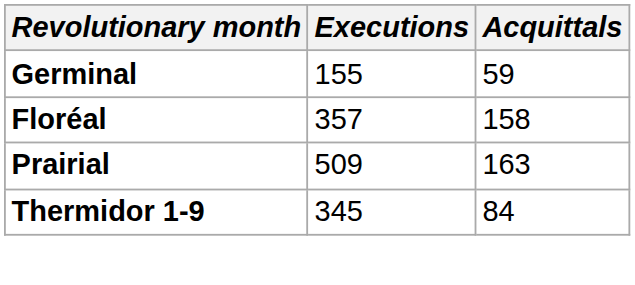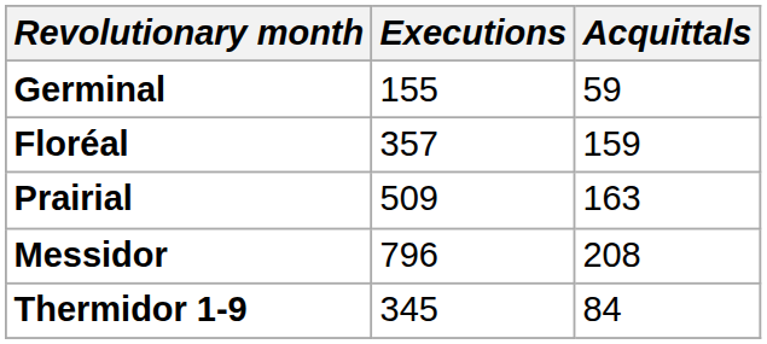Floréal | Acquittals: 158 -> 159
+ row: Messidor | 796 | 208
